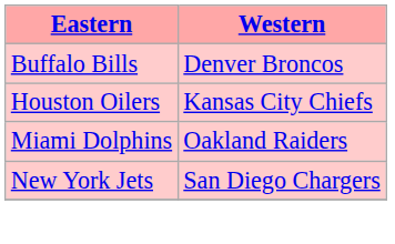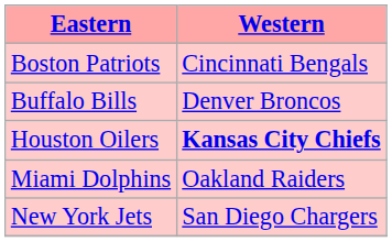+ row: Boston Patriots | Cincinnati Bengals
Houston Oilers | Western: normal -> bold
